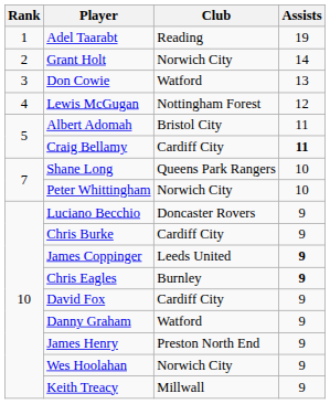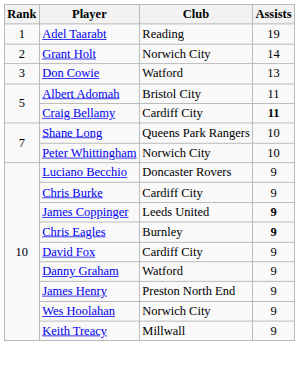- row: 4 | Lewis McGugan | Nottingham Forest | 12
